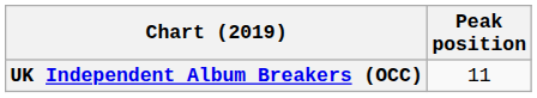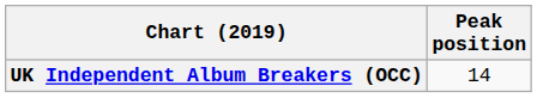UK Independent Album Breakers (OCC) | Peak position: 11 -> 14
